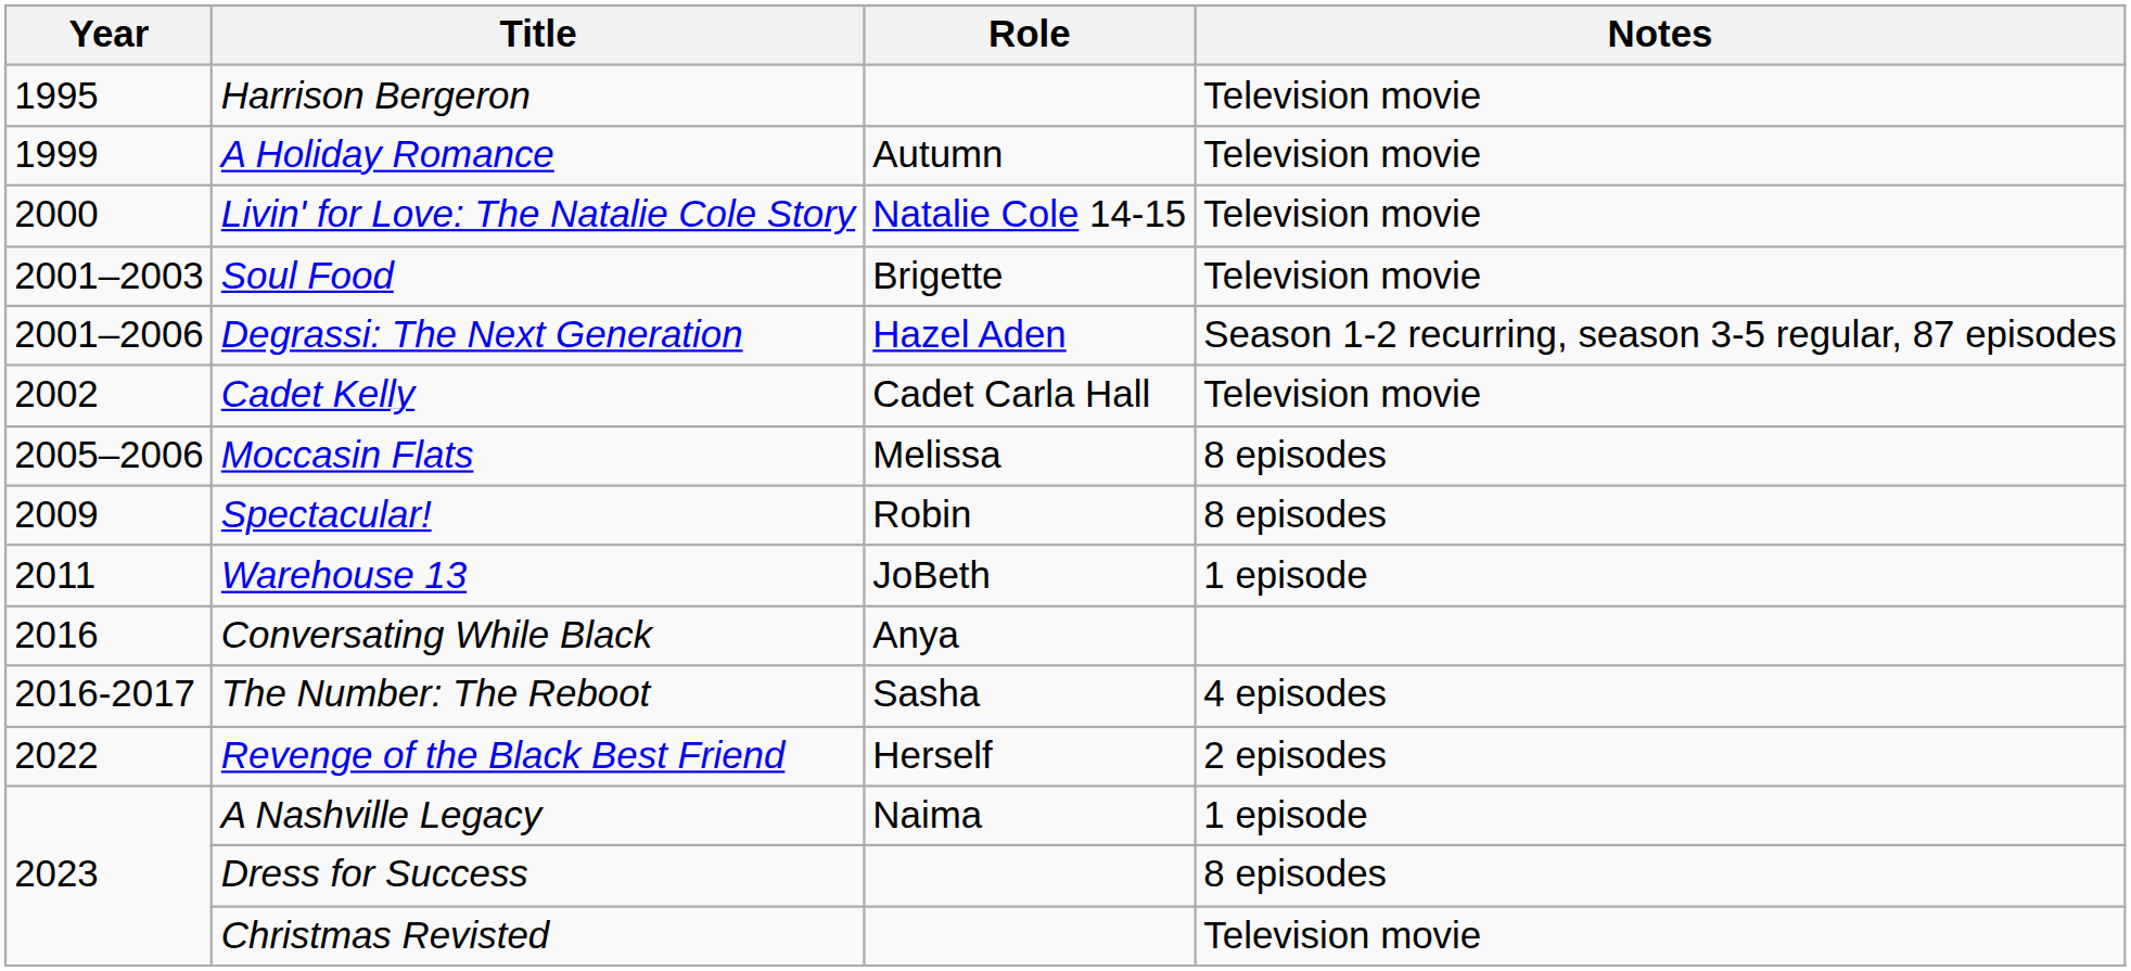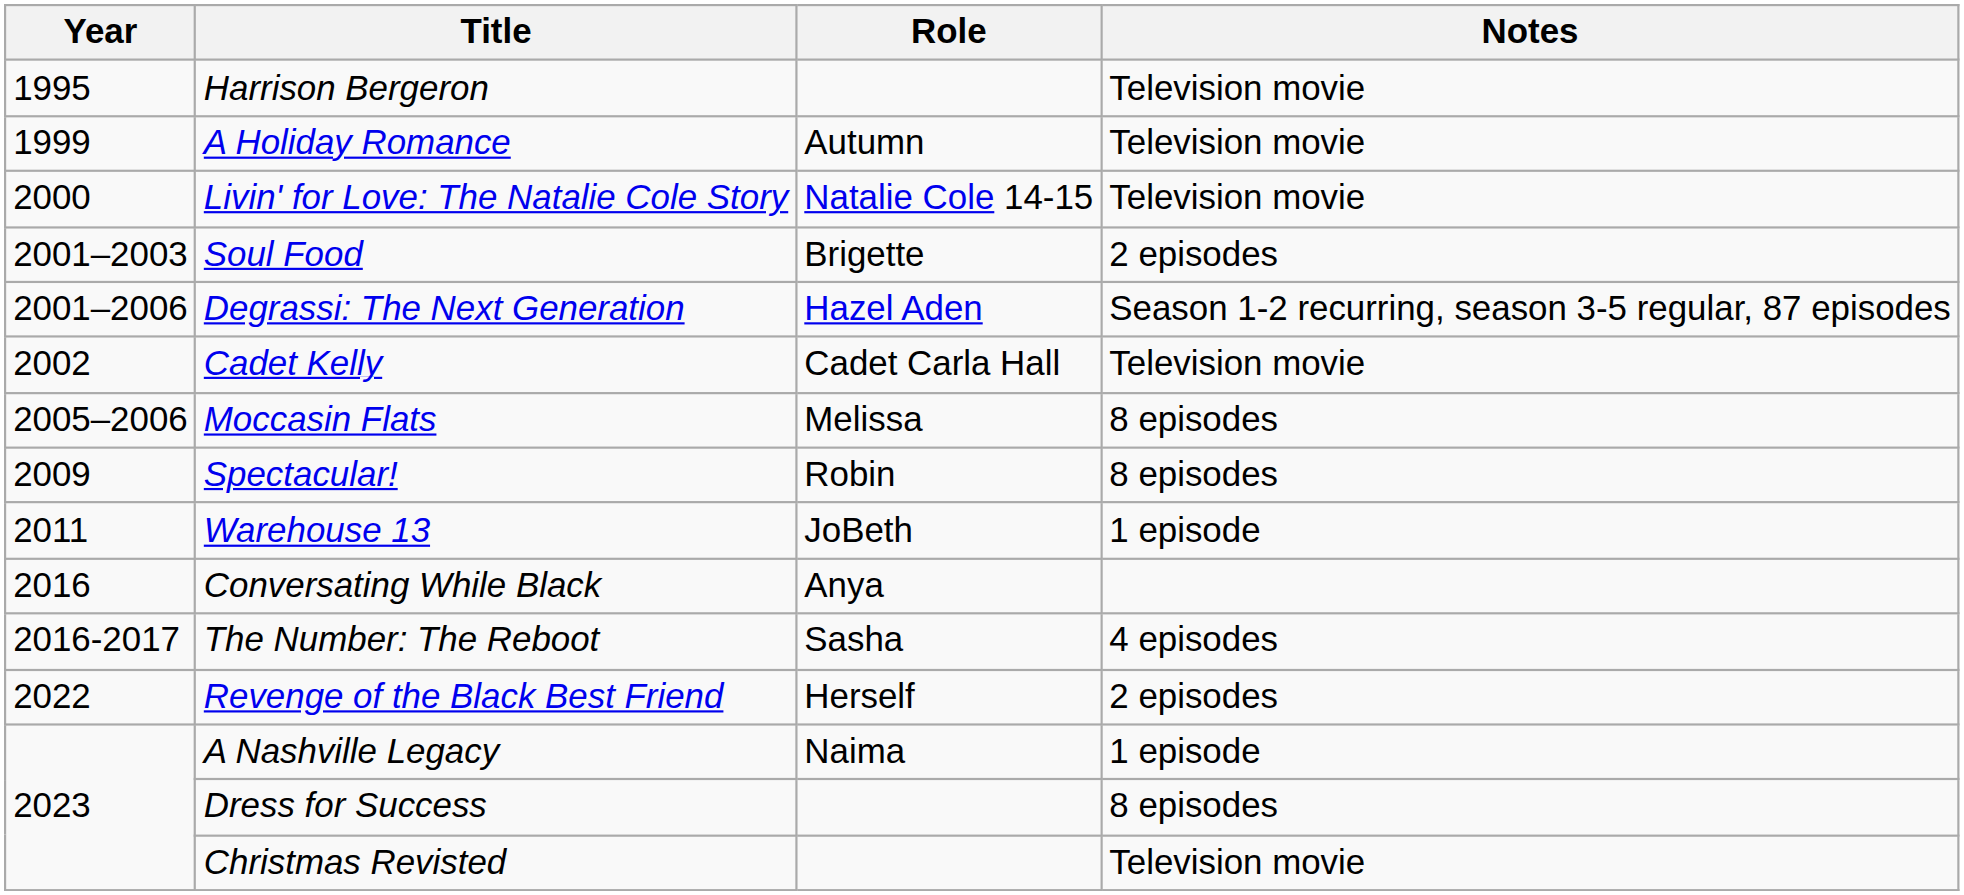Soul Food | Notes: Television movie -> 2 episodes
